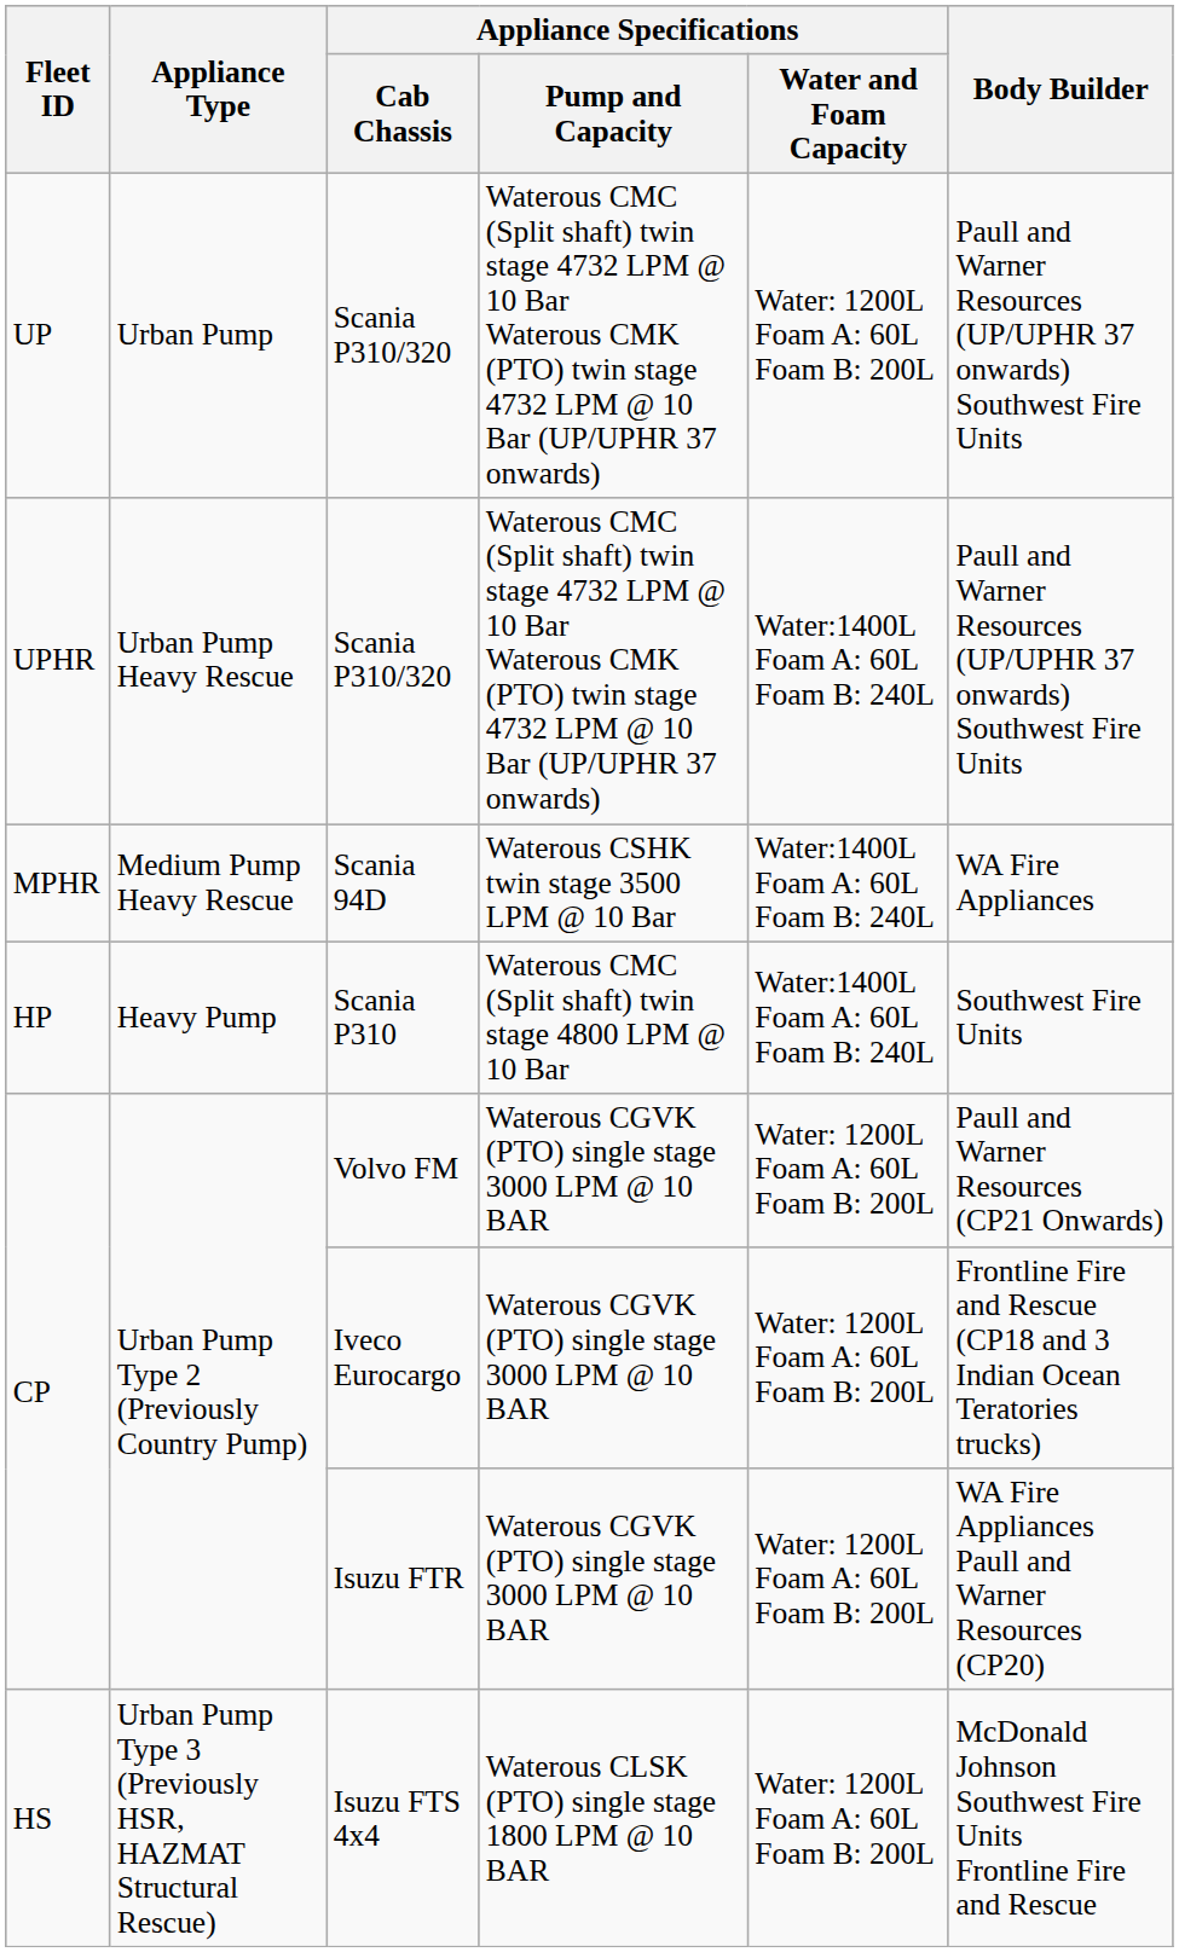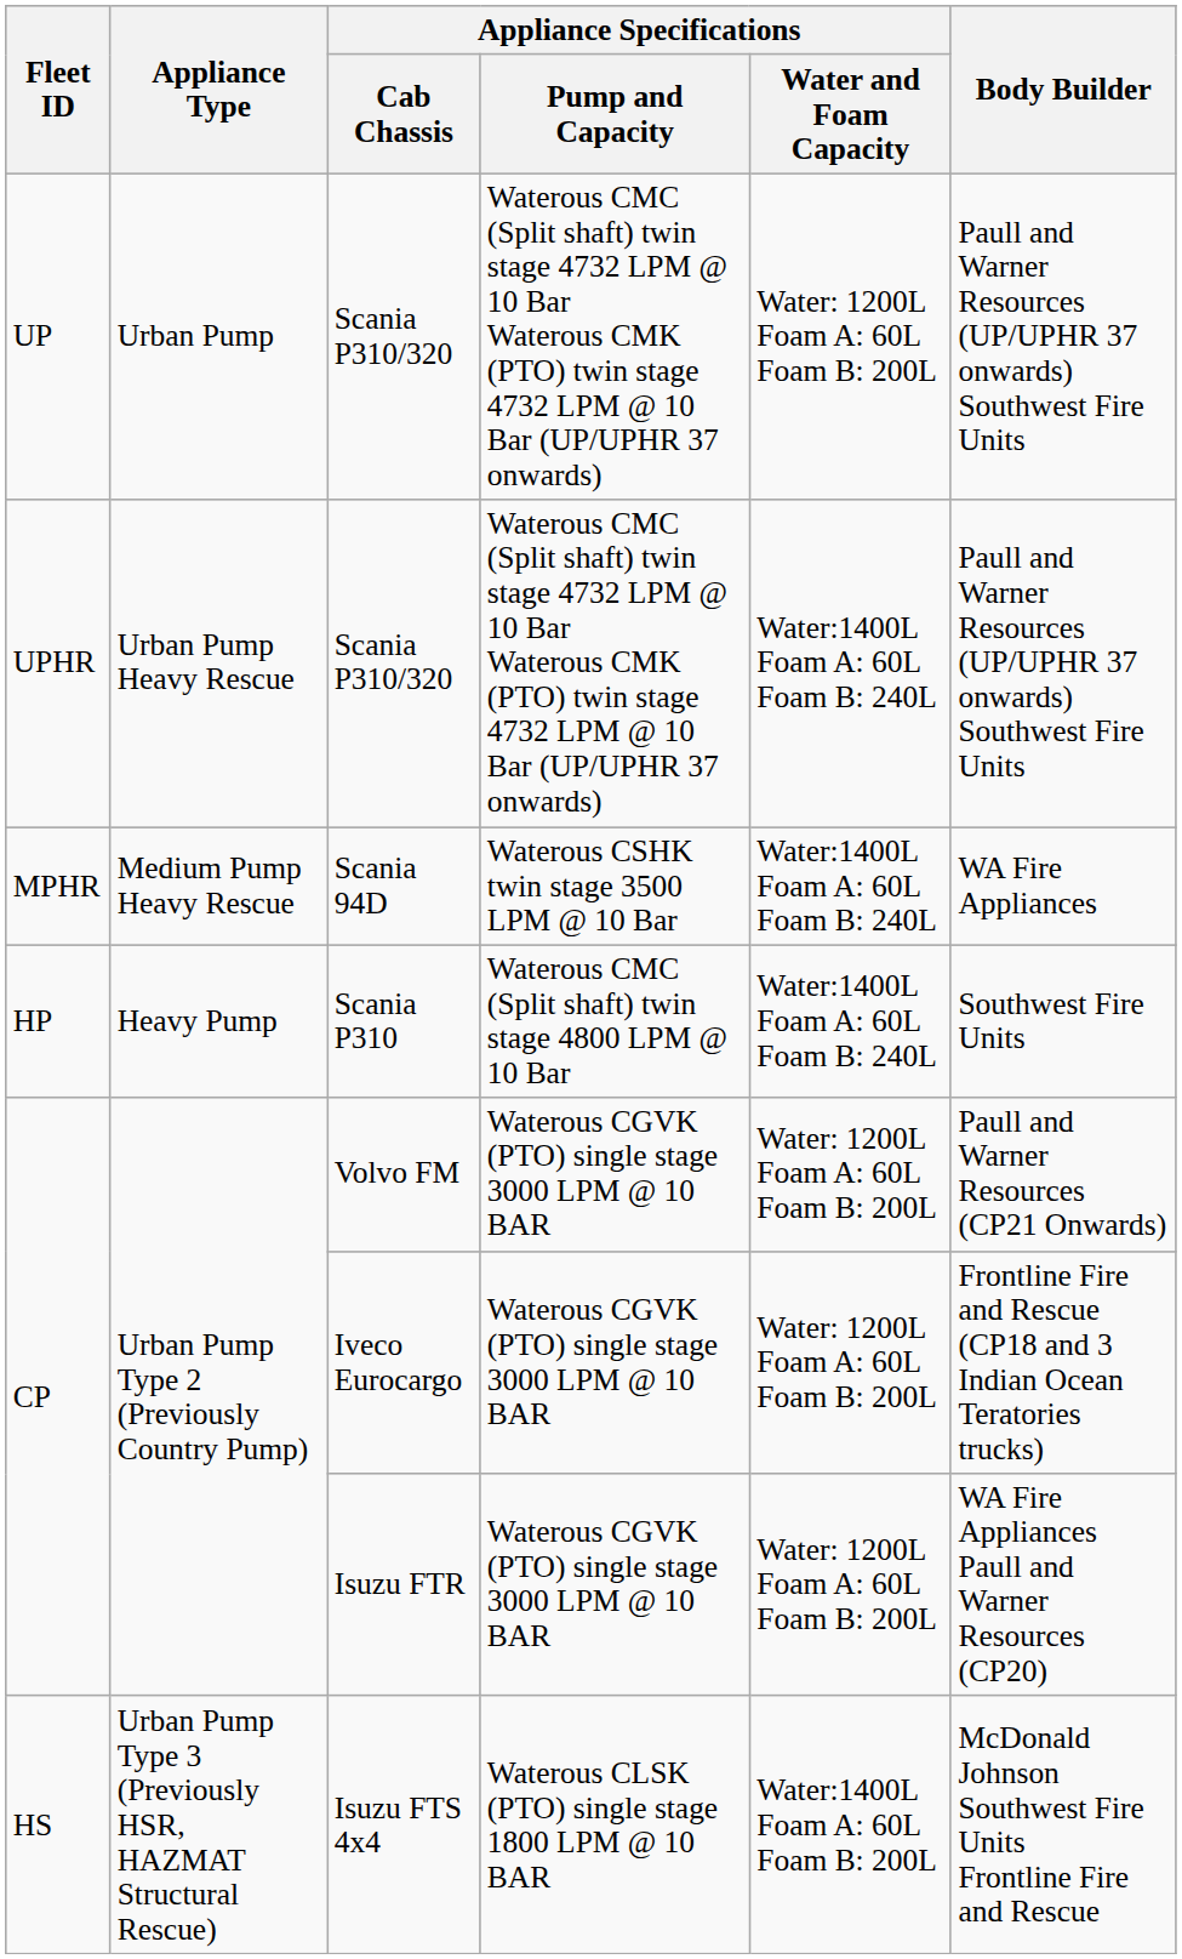Isuzu FTS 4x4 | Appliance Specifications / Water and Foam Capacity: Water: 1200L Foam A: 60L Foam B: 200L -> Water:1400L Foam A: 60L Foam B: 200L
